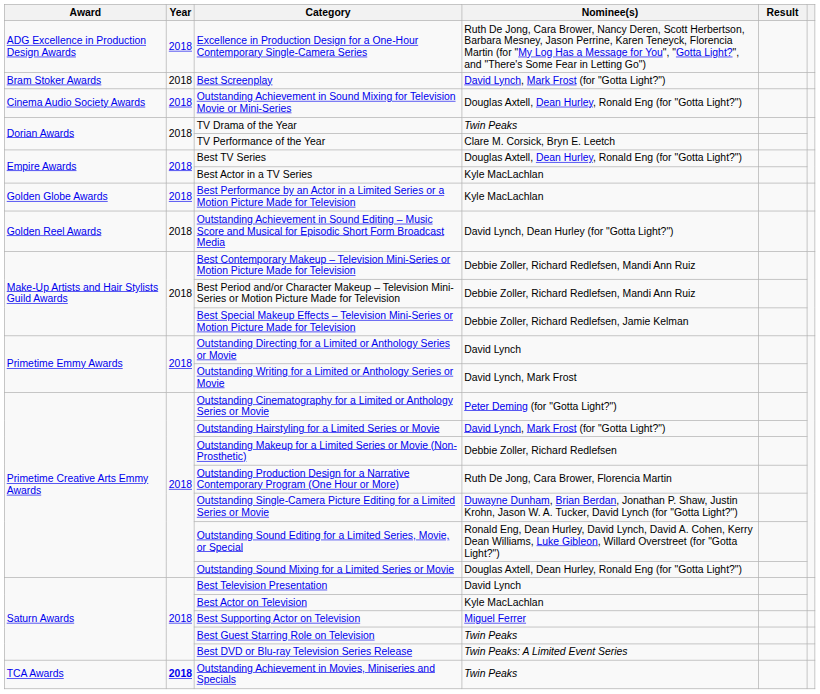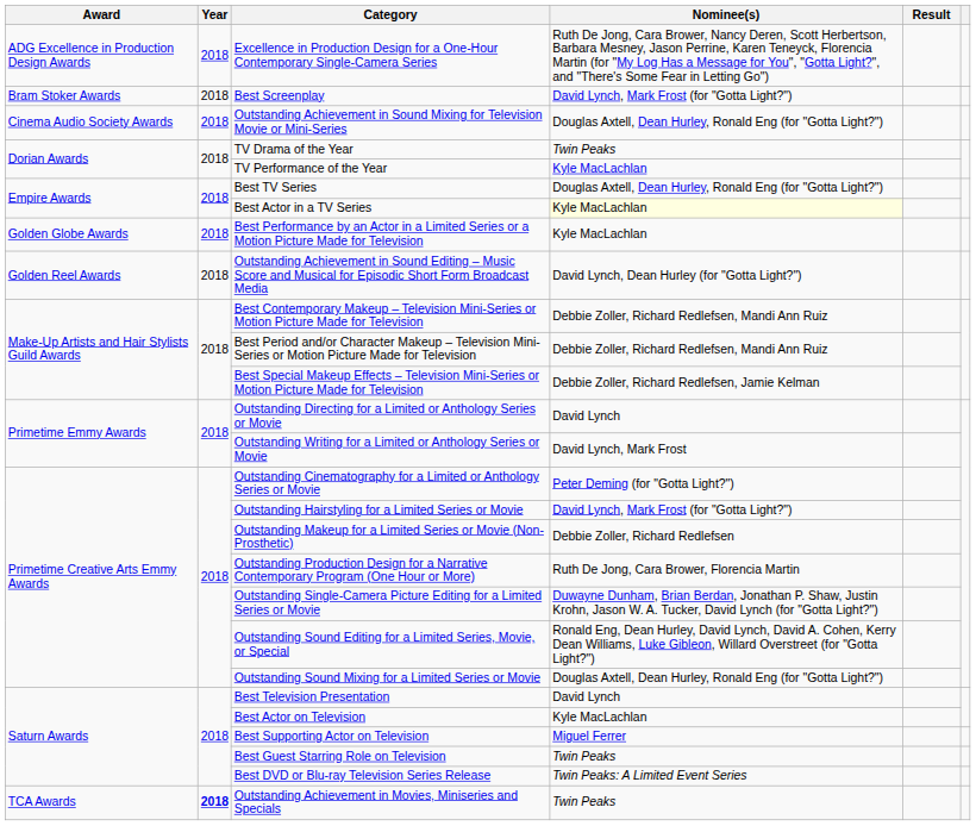TV Performance of the Year | Nominee(s): Clare M. Corsick, Bryn E. Leetch -> Kyle MacLachlan
Best Actor in a TV Series | Nominee(s): no background -> lightyellow background
